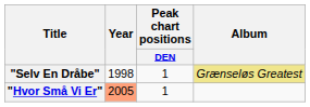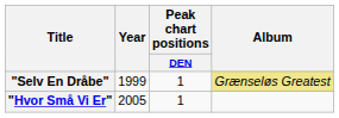"Selv En Dråbe" | Year: 1998 -> 1999
"Hvor Små Vi Er" | Year: lightsalmon background -> no background
